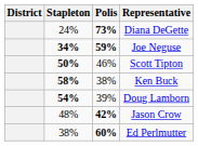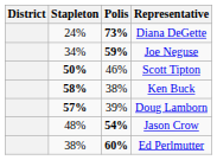Joe Neguse | Stapleton: bold -> normal
Doug Lamborn | Stapleton: 54% -> 57%
Jason Crow | Polis: 42% -> 54%
